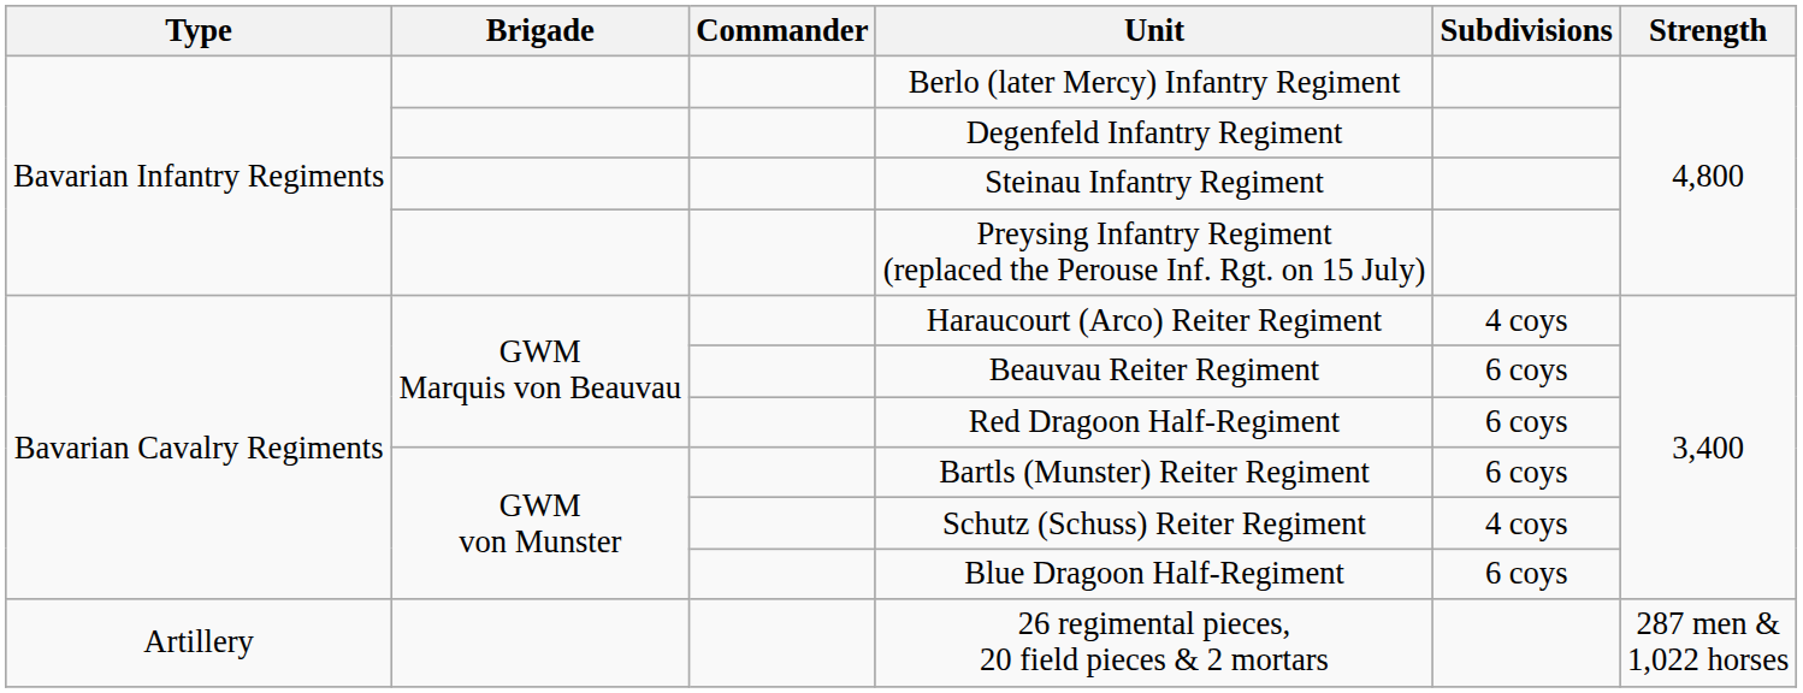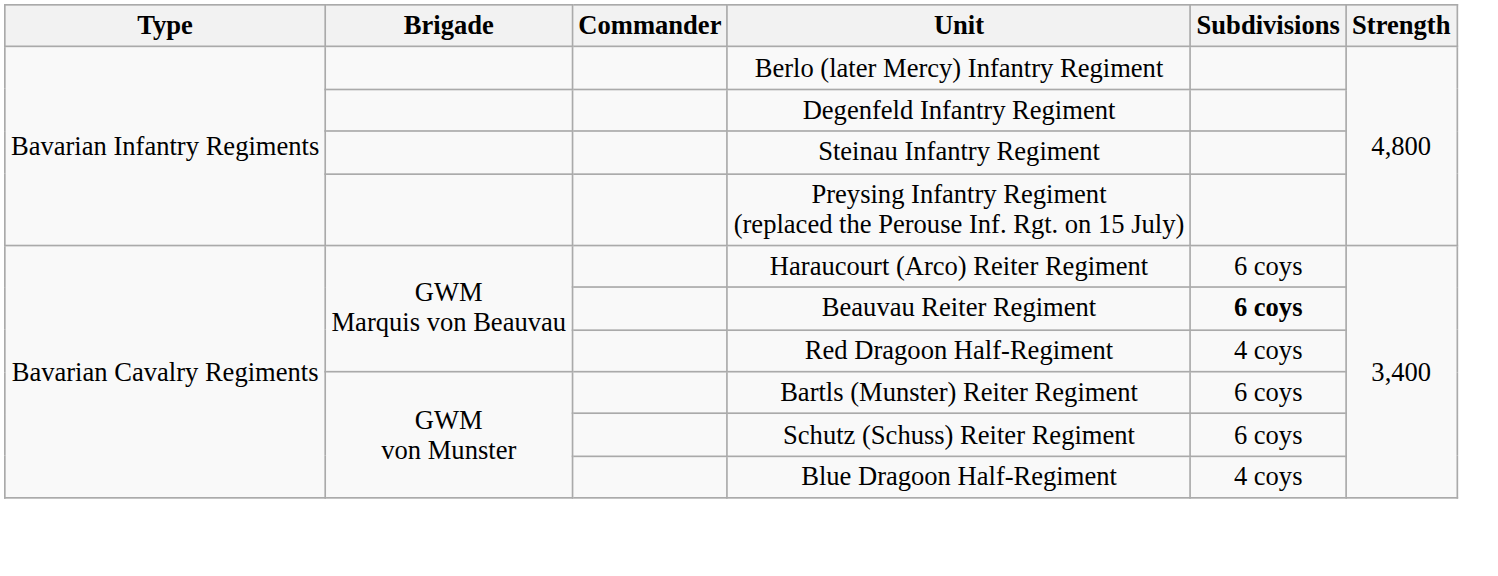Haraucourt (Arco) Reiter Regiment | Subdivisions: 4 coys -> 6 coys
Beauvau Reiter Regiment | Subdivisions: normal -> bold
Red Dragoon Half-Regiment | Subdivisions: 6 coys -> 4 coys
Schutz (Schuss) Reiter Regiment | Subdivisions: 4 coys -> 6 coys
Blue Dragoon Half-Regiment | Subdivisions: 6 coys -> 4 coys
- row: Artillery | 26 regimental pieces, 20 field pieces & 2 mortars | 287 men & 1,022 horses
